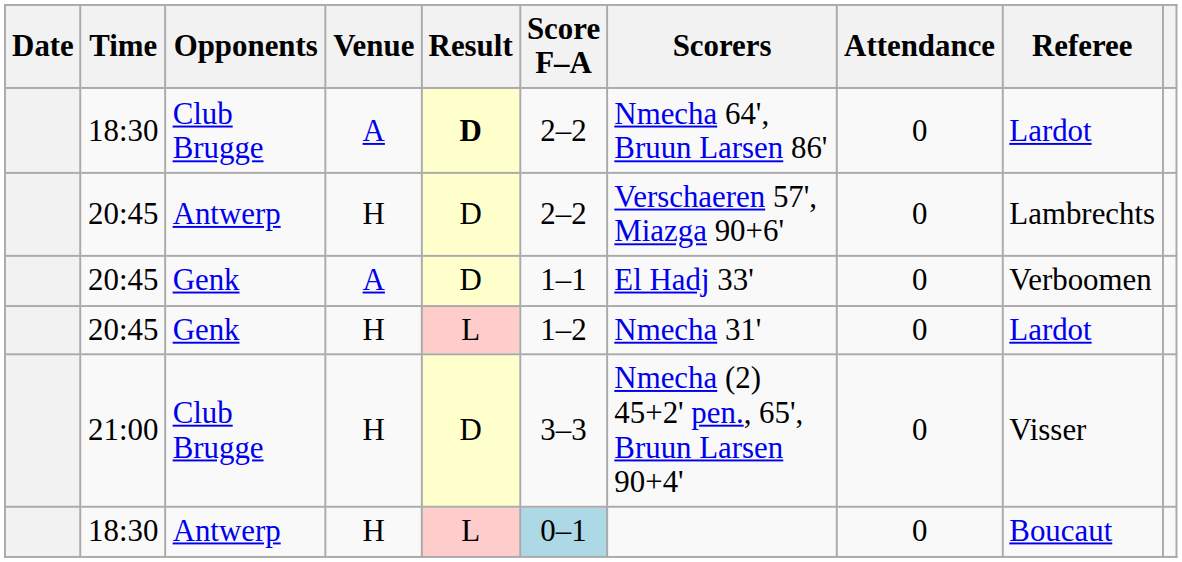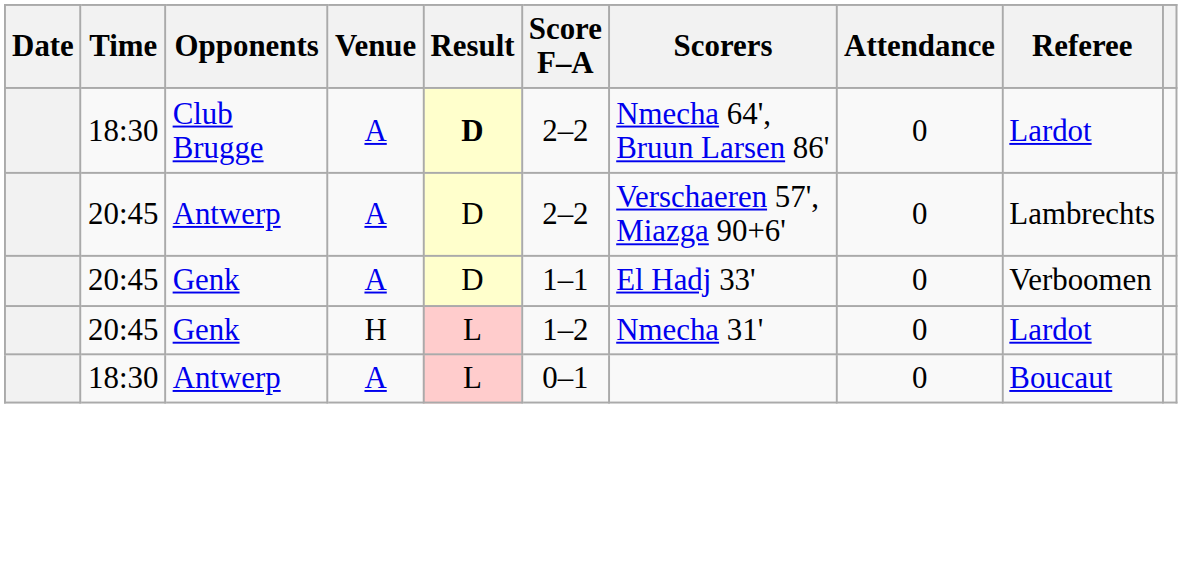20:45 / Antwerp | Venue: H -> A
- row: 21:00 | Club Brugge | H | D | 3–3 | Nmecha (2) 45+2' pen., 65', Bruun Larsen 90+4' | 0 | Visser
18:30 / Antwerp | Venue: H -> A
18:30 / Antwerp | Score F–A: lightblue background -> no background
